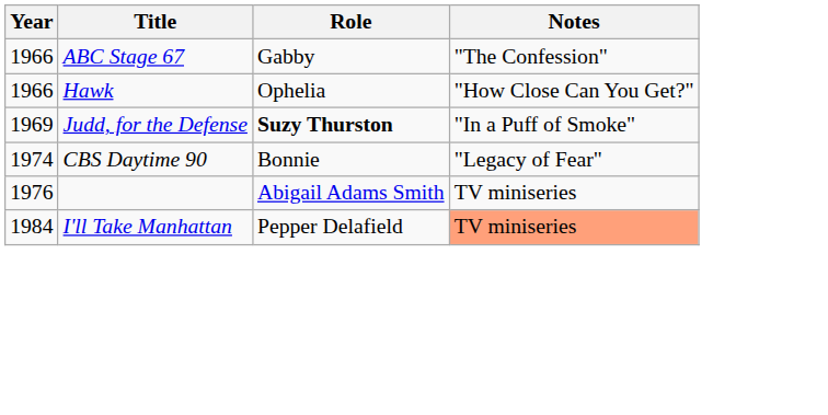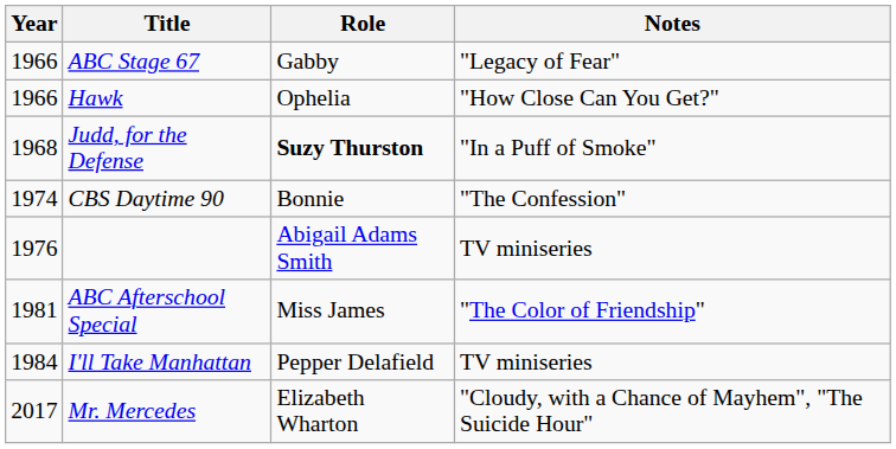ABC Stage 67 | Notes: "The Confession" -> "Legacy of Fear"
Judd, for the Defense | Year: 1969 -> 1968
CBS Daytime 90 | Notes: "Legacy of Fear" -> "The Confession"
+ row: 1981 | ABC Afterschool Special | Miss James | "The Color of Friendship"
I'll Take Manhattan | Notes: lightsalmon background -> no background
+ row: 2017 | Mr. Mercedes | Elizabeth Wharton | "Cloudy, with a Chance of Mayhem", "The Suicide Hour"
